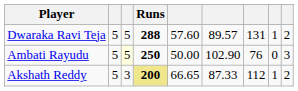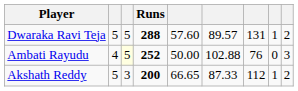Ambati Rayudu | column 2: 5 -> 4
Ambati Rayudu | Runs: 250 -> 252
Ambati Rayudu | column 6: 102.90 -> 102.88
Akshath Reddy | Runs: khaki background -> no background
